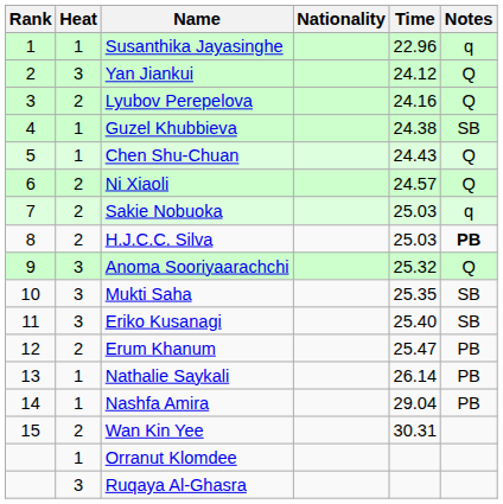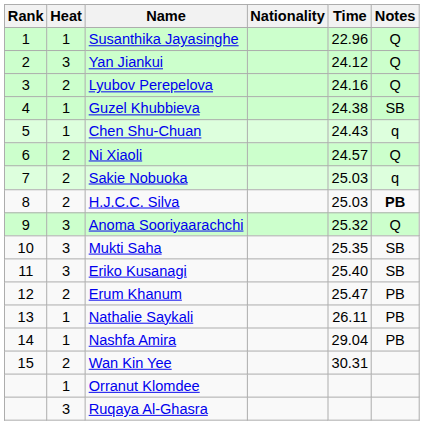Susanthika Jayasinghe | Notes: q -> Q
Chen Shu-Chuan | Notes: Q -> q
Nathalie Saykali | Time: 26.14 -> 26.11
